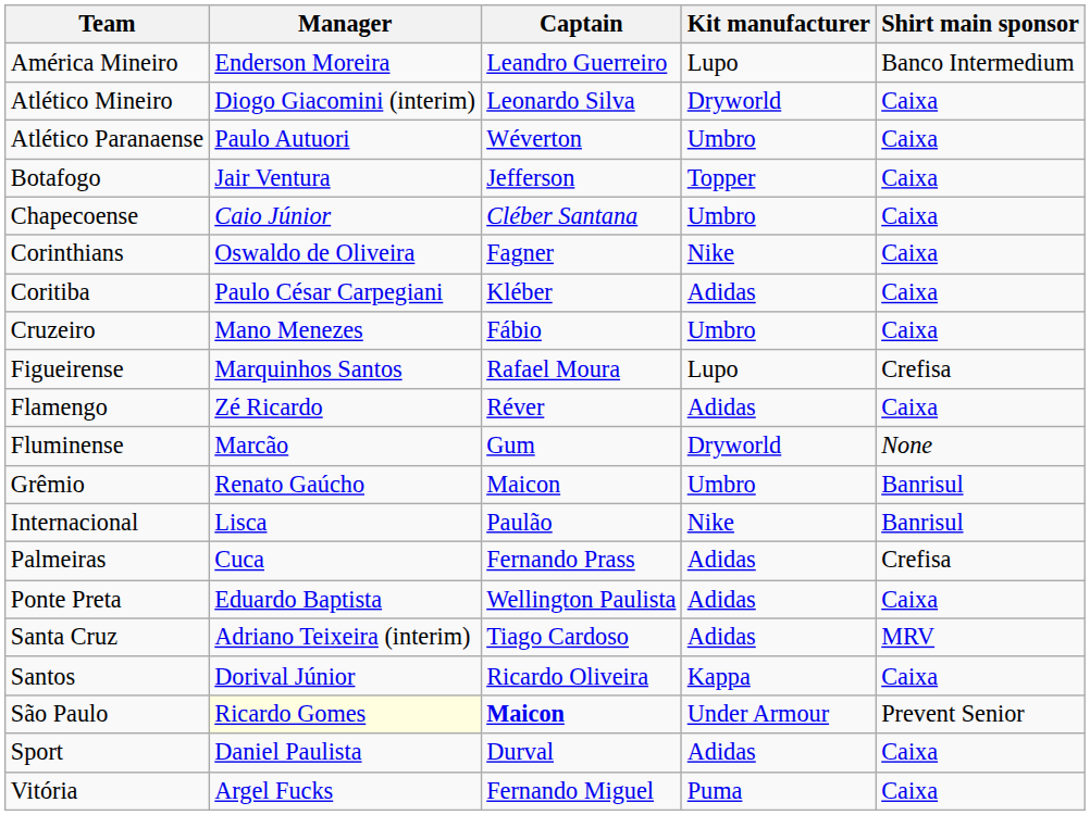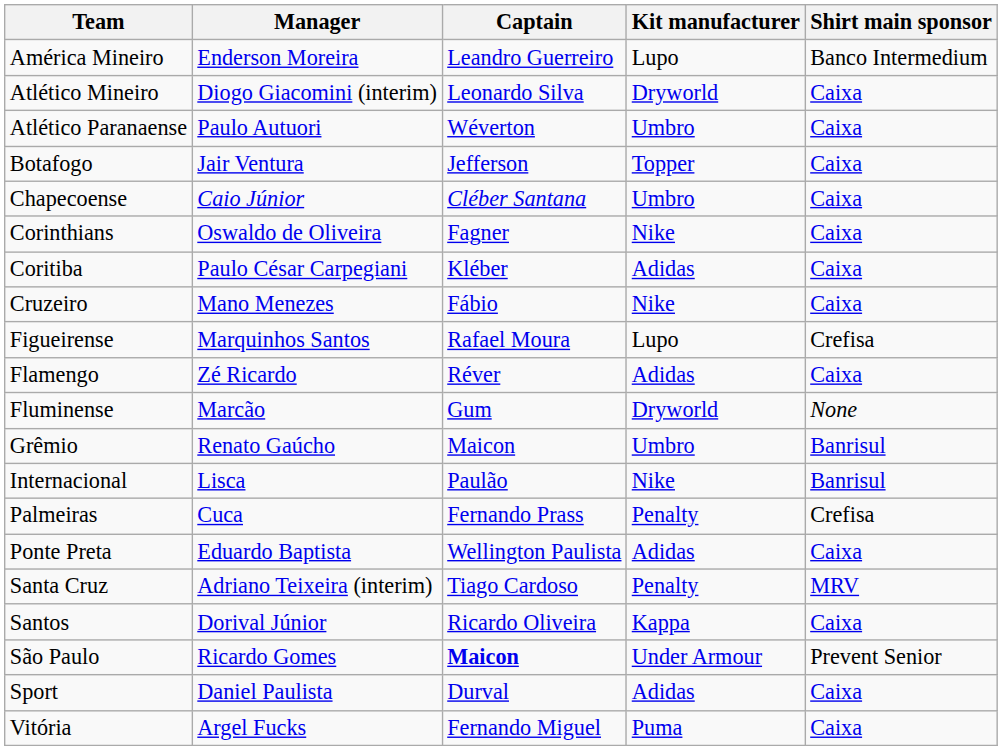Cruzeiro | Kit manufacturer: Umbro -> Nike
Palmeiras | Kit manufacturer: Adidas -> Penalty
Santa Cruz | Kit manufacturer: Adidas -> Penalty
São Paulo | Manager: lightyellow background -> no background
